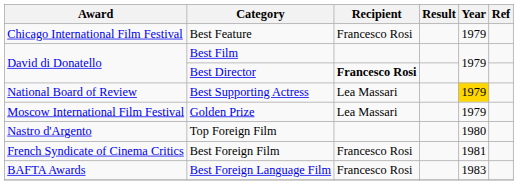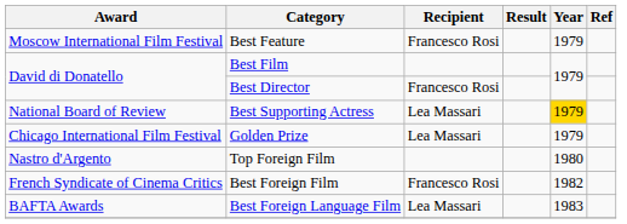Best Feature | Award: Chicago International Film Festival -> Moscow International Film Festival
Best Director | Recipient: bold -> normal
Golden Prize | Award: Moscow International Film Festival -> Chicago International Film Festival
Best Foreign Film | Year: 1981 -> 1982
Best Foreign Language Film | Recipient: Francesco Rosi -> Lea Massari
